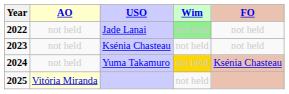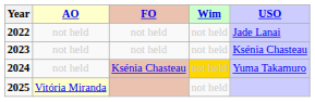columns swapped: FO <-> USO
2022 | Wim: lightgreen background -> no background
